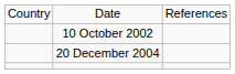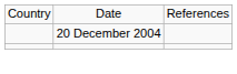- row: 10 October 2002
